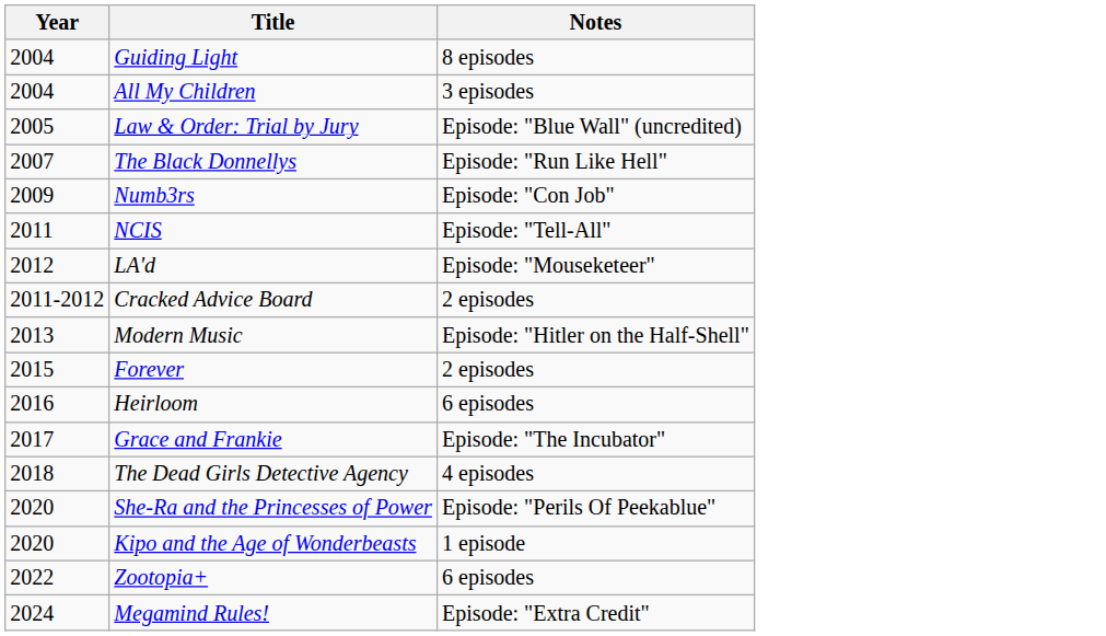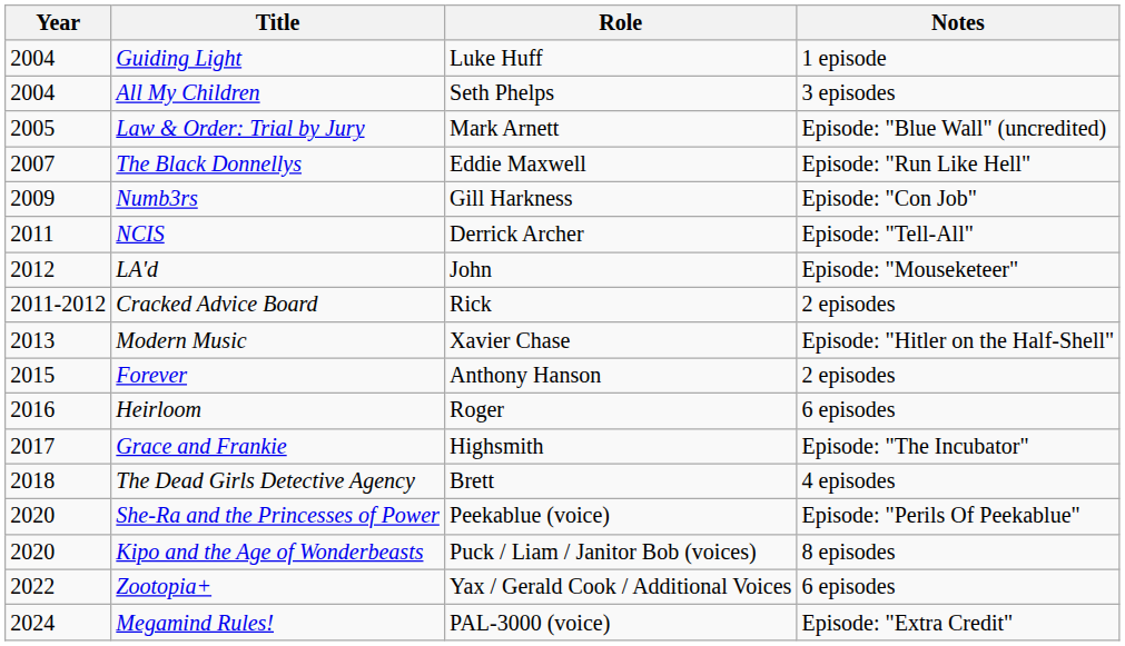+ column: Role | Luke Huff | Seth Phelps | Mark Arnett | Eddie Maxwell | Gill Harkness | Derrick Archer | John | Rick | Xavier Chase | Anthony Hanson | Roger | Highsmith | Brett | Peekablue (voice) | Puck / Liam / Janitor Bob (voices) | Yax / Gerald Cook / Additional Voices | PAL-3000 (voice)
Guiding Light | Notes: 8 episodes -> 1 episode
Kipo and the Age of Wonderbeasts | Notes: 1 episode -> 8 episodes
